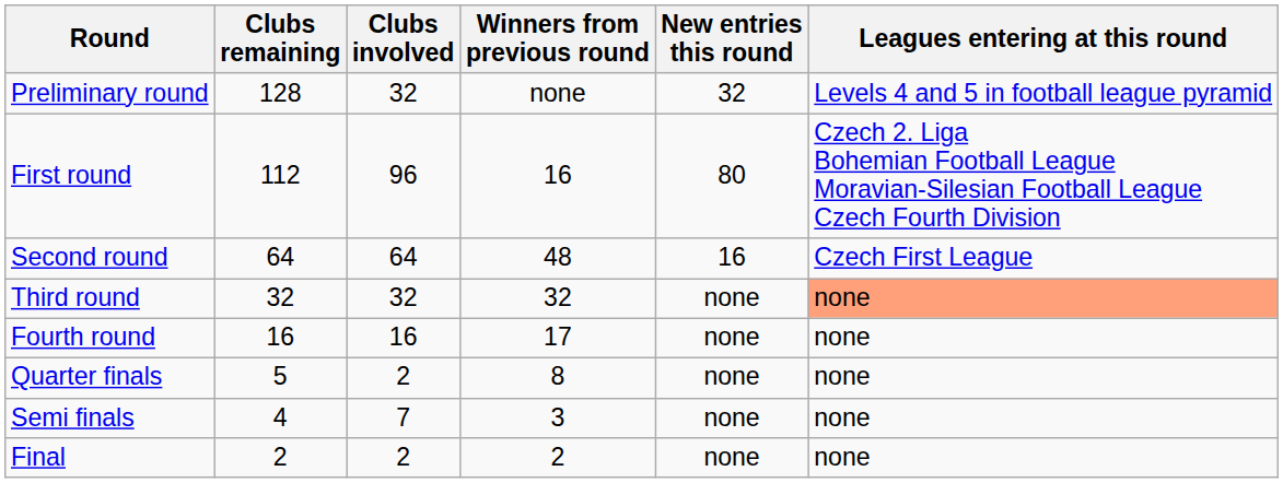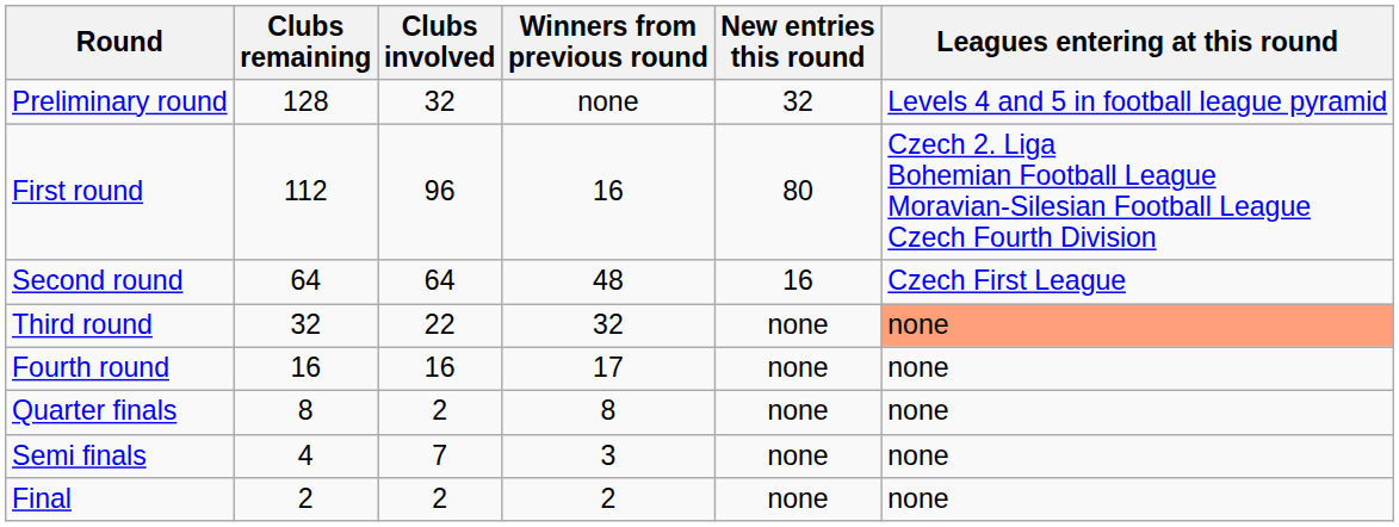Third round | Clubs involved: 32 -> 22
Quarter finals | Clubs remaining: 5 -> 8
